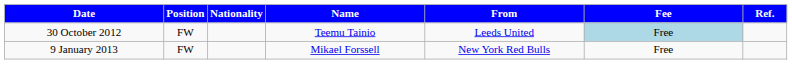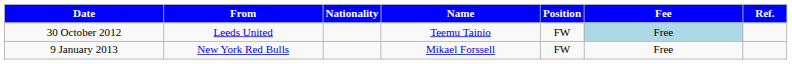columns swapped: Position <-> From
